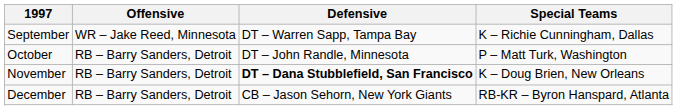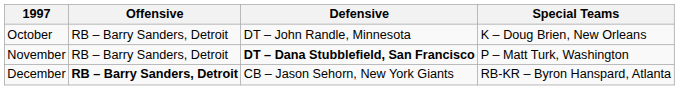- row: September | WR – Jake Reed, Minnesota | DT – Warren Sapp, Tampa Bay | K – Richie Cunningham, Dallas
October | Special Teams: P – Matt Turk, Washington -> K – Doug Brien, New Orleans
November | Special Teams: K – Doug Brien, New Orleans -> P – Matt Turk, Washington
December | Offensive: normal -> bold
